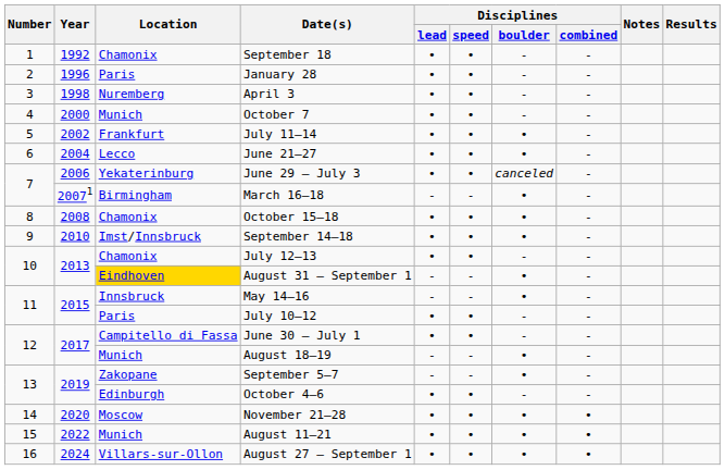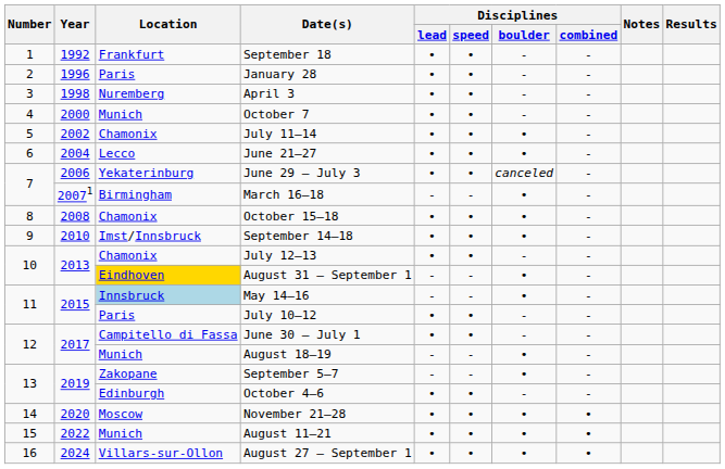September 18 | Location: Chamonix -> Frankfurt
July 11–14 | Location: Frankfurt -> Chamonix
May 14–16 | Location: no background -> lightblue background
